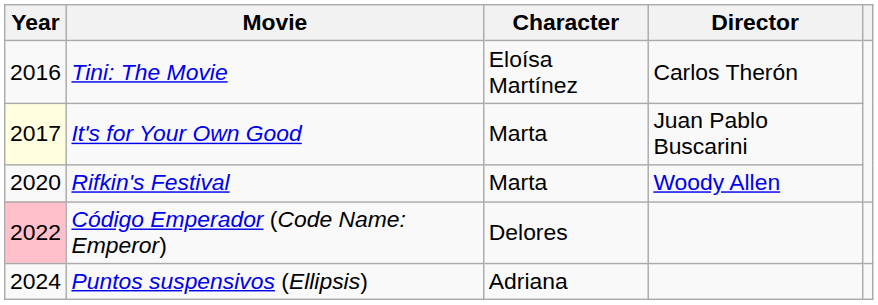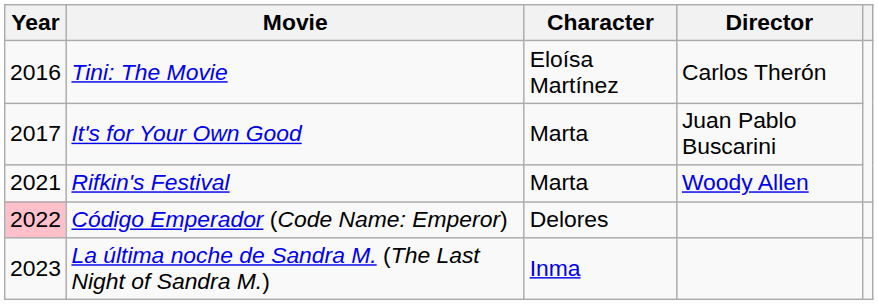It's for Your Own Good | Year: lightyellow background -> no background
Rifkin's Festival | Year: 2020 -> 2021
+ row: 2023 | La última noche de Sandra M. (The Last Night of Sandra M.) | Inma
- row: 2024 | Puntos suspensivos (Ellipsis) | Adriana
